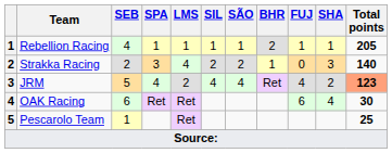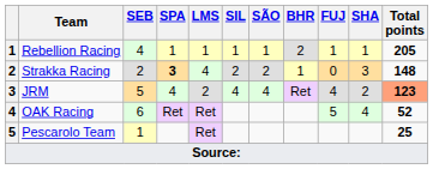Strakka Racing | SPA: normal -> bold
Strakka Racing | Total points: 140 -> 148
OAK Racing | FUJ: 6 -> 5
OAK Racing | Total points: 30 -> 52
